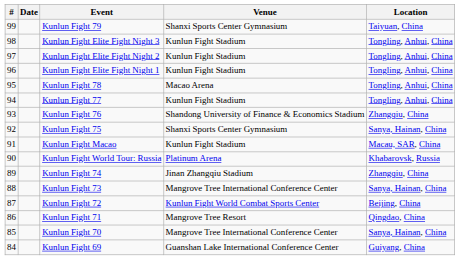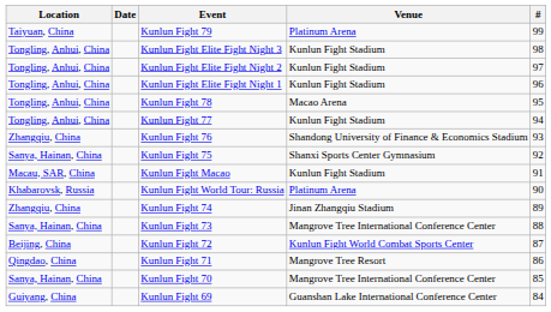columns swapped: # <-> Location
Kunlun Fight 79 | Venue: Shanxi Sports Center Gymnasium -> Platinum Arena
